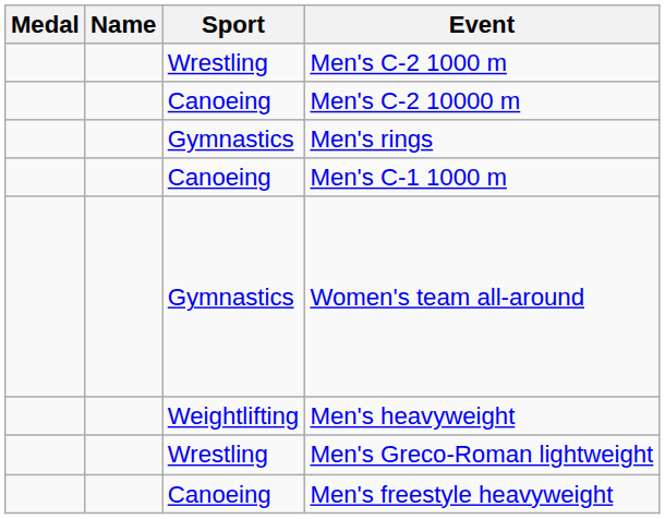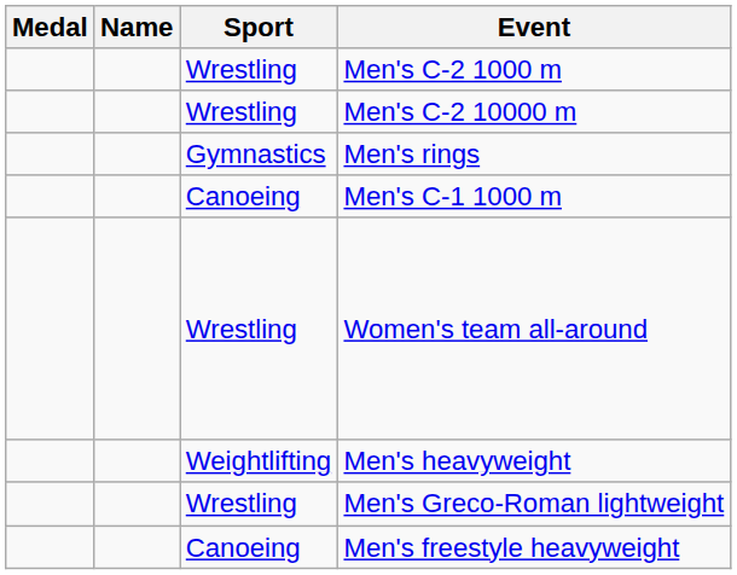Men's C-2 10000 m | Sport: Canoeing -> Wrestling
Women's team all-around | Sport: Gymnastics -> Wrestling
